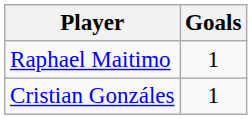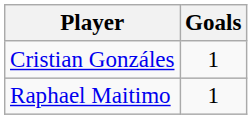rows swapped: Cristian Gonzáles <-> Raphael Maitimo
